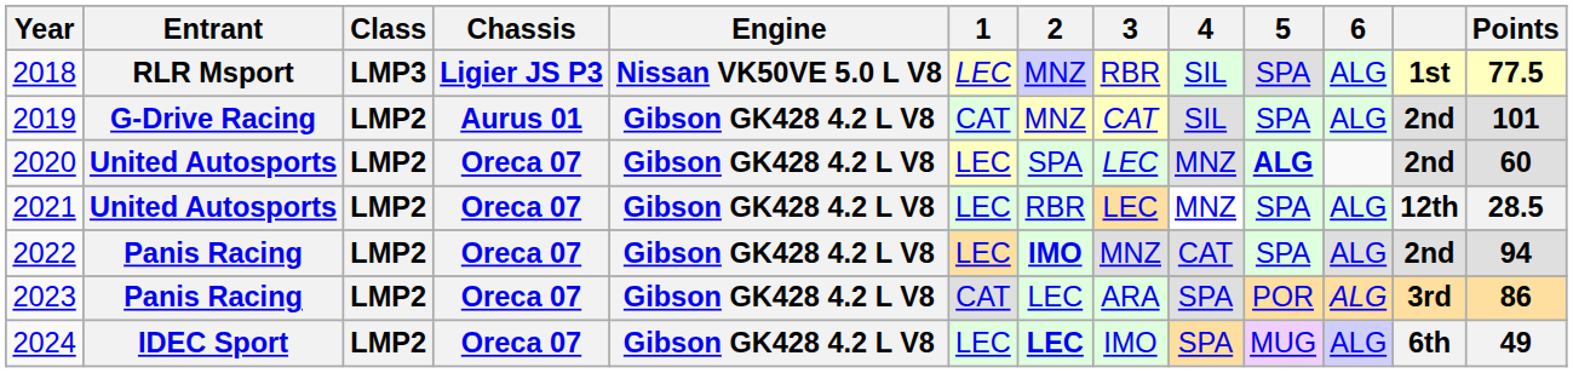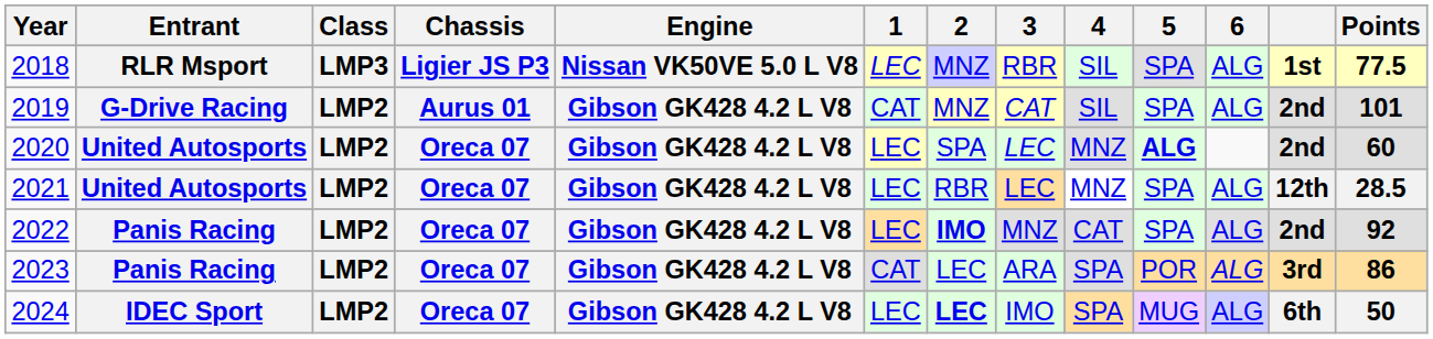2022 | Points: 94 -> 92
2024 | Points: 49 -> 50
